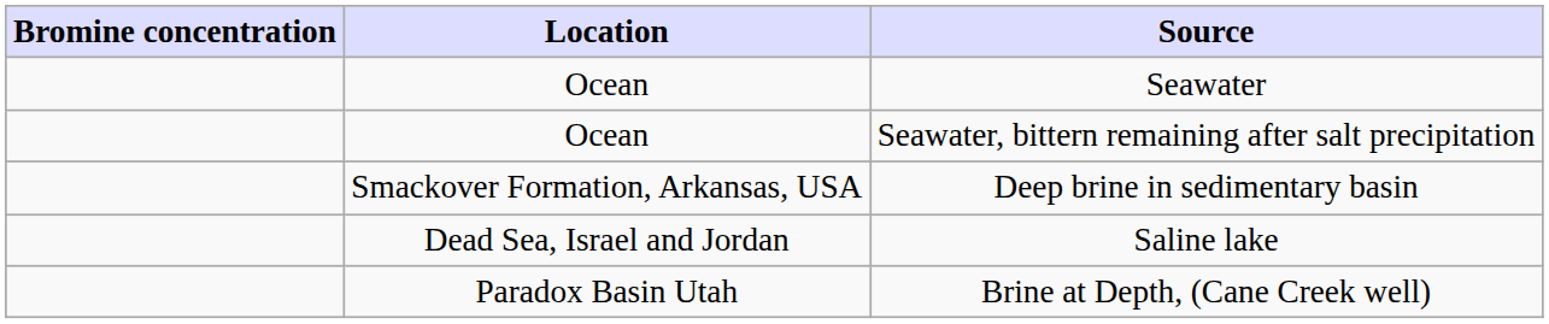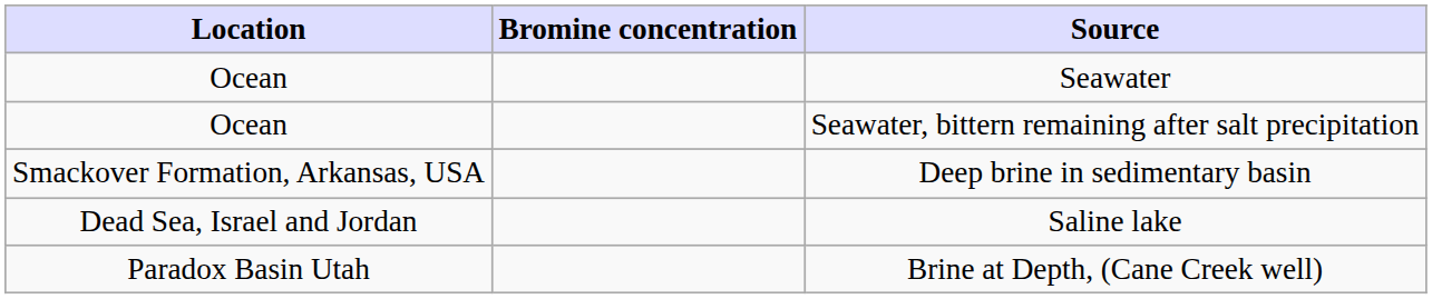columns swapped: Location <-> Bromine concentration
